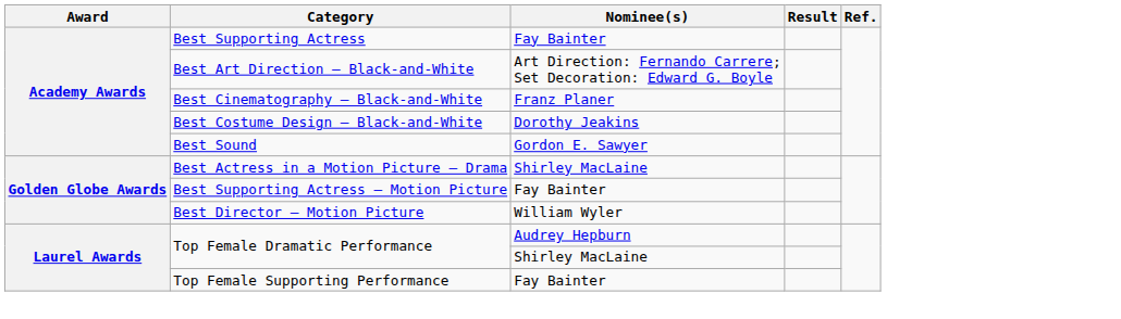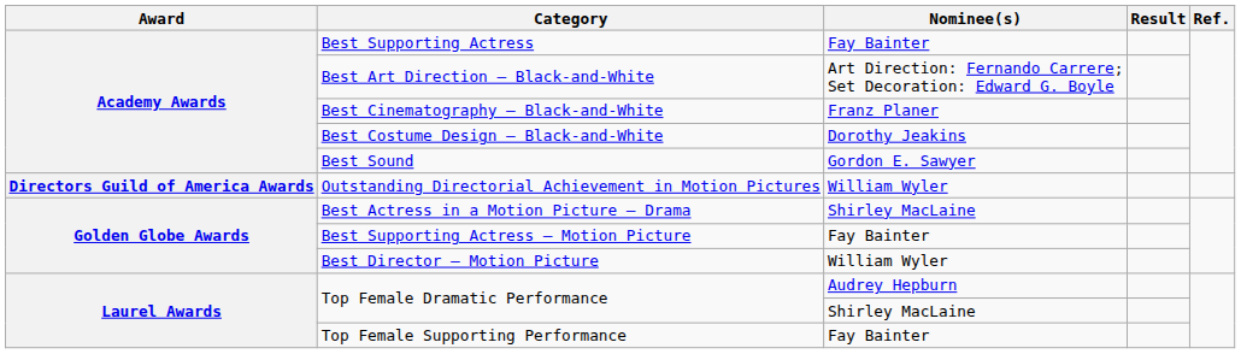+ row: Directors Guild of America Awards | Outstanding Directorial Achievement in Motion Pictures | William Wyler
